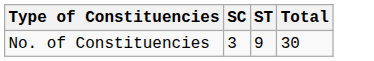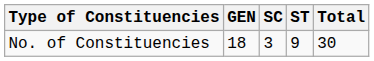+ column: GEN | 18
